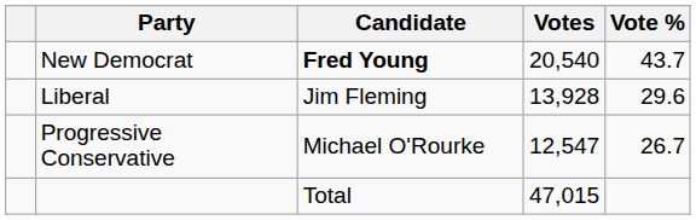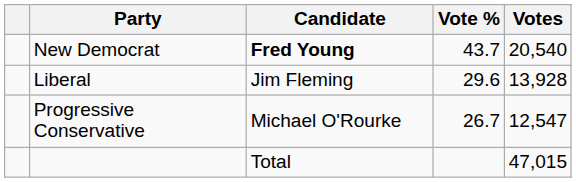columns swapped: Votes <-> Vote %
